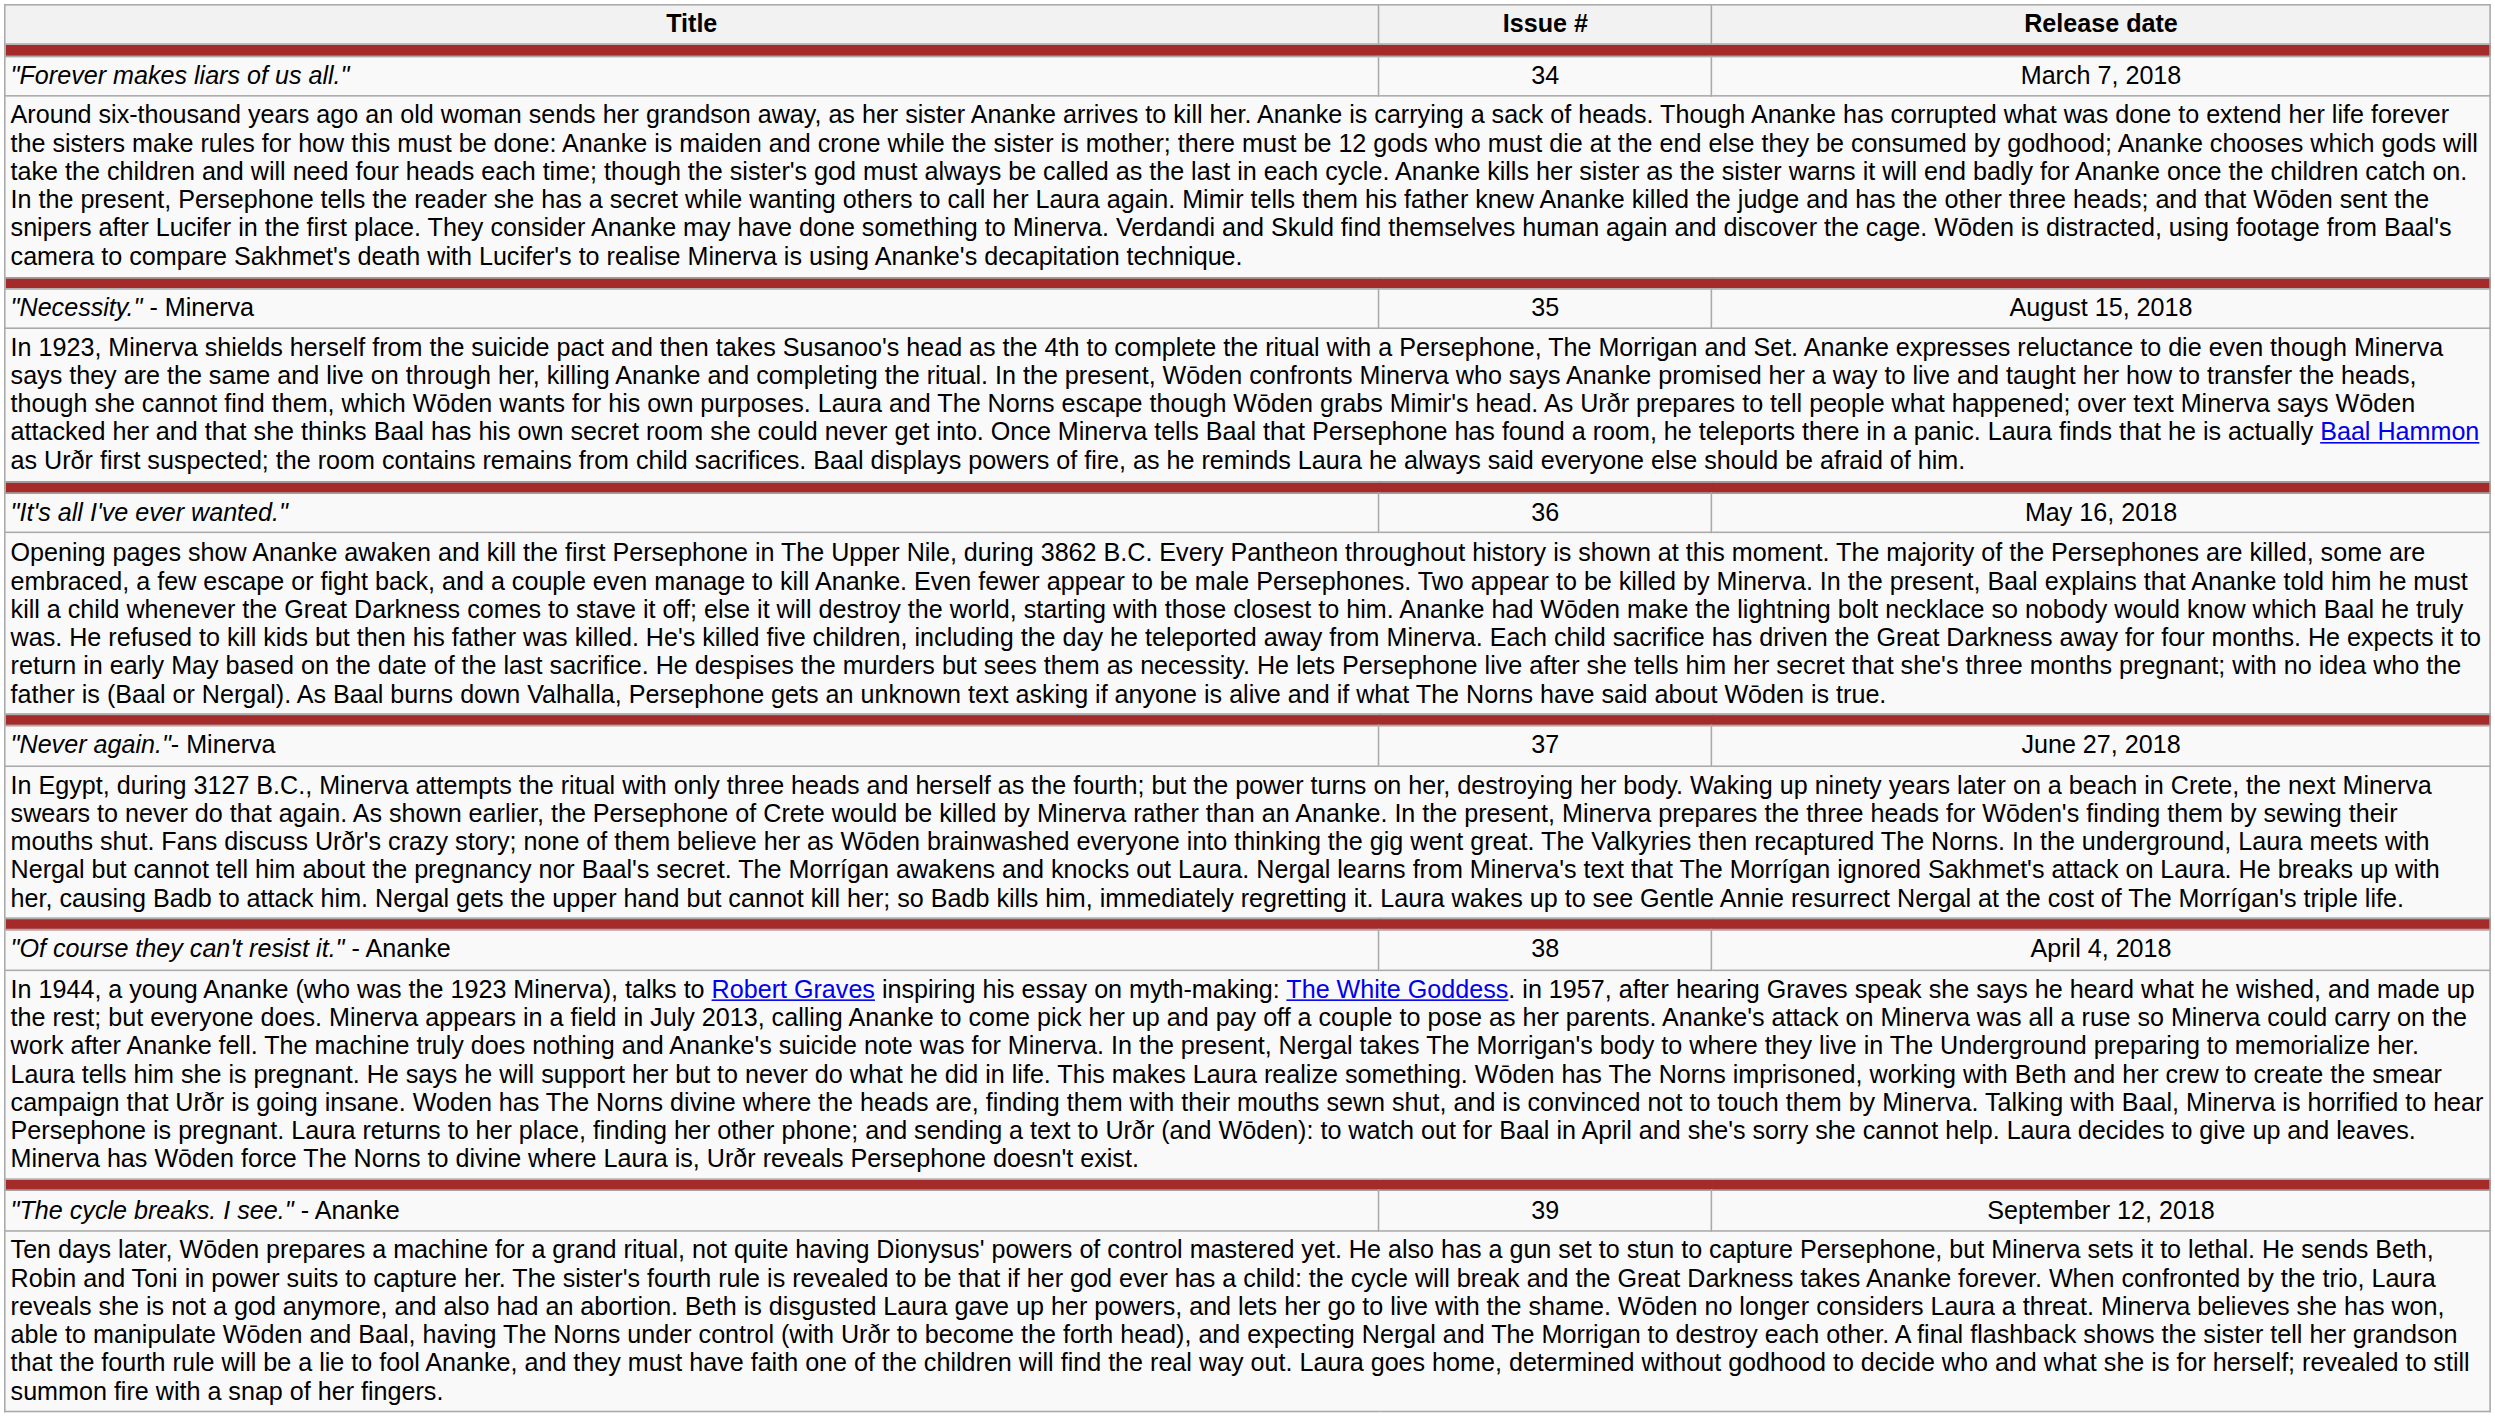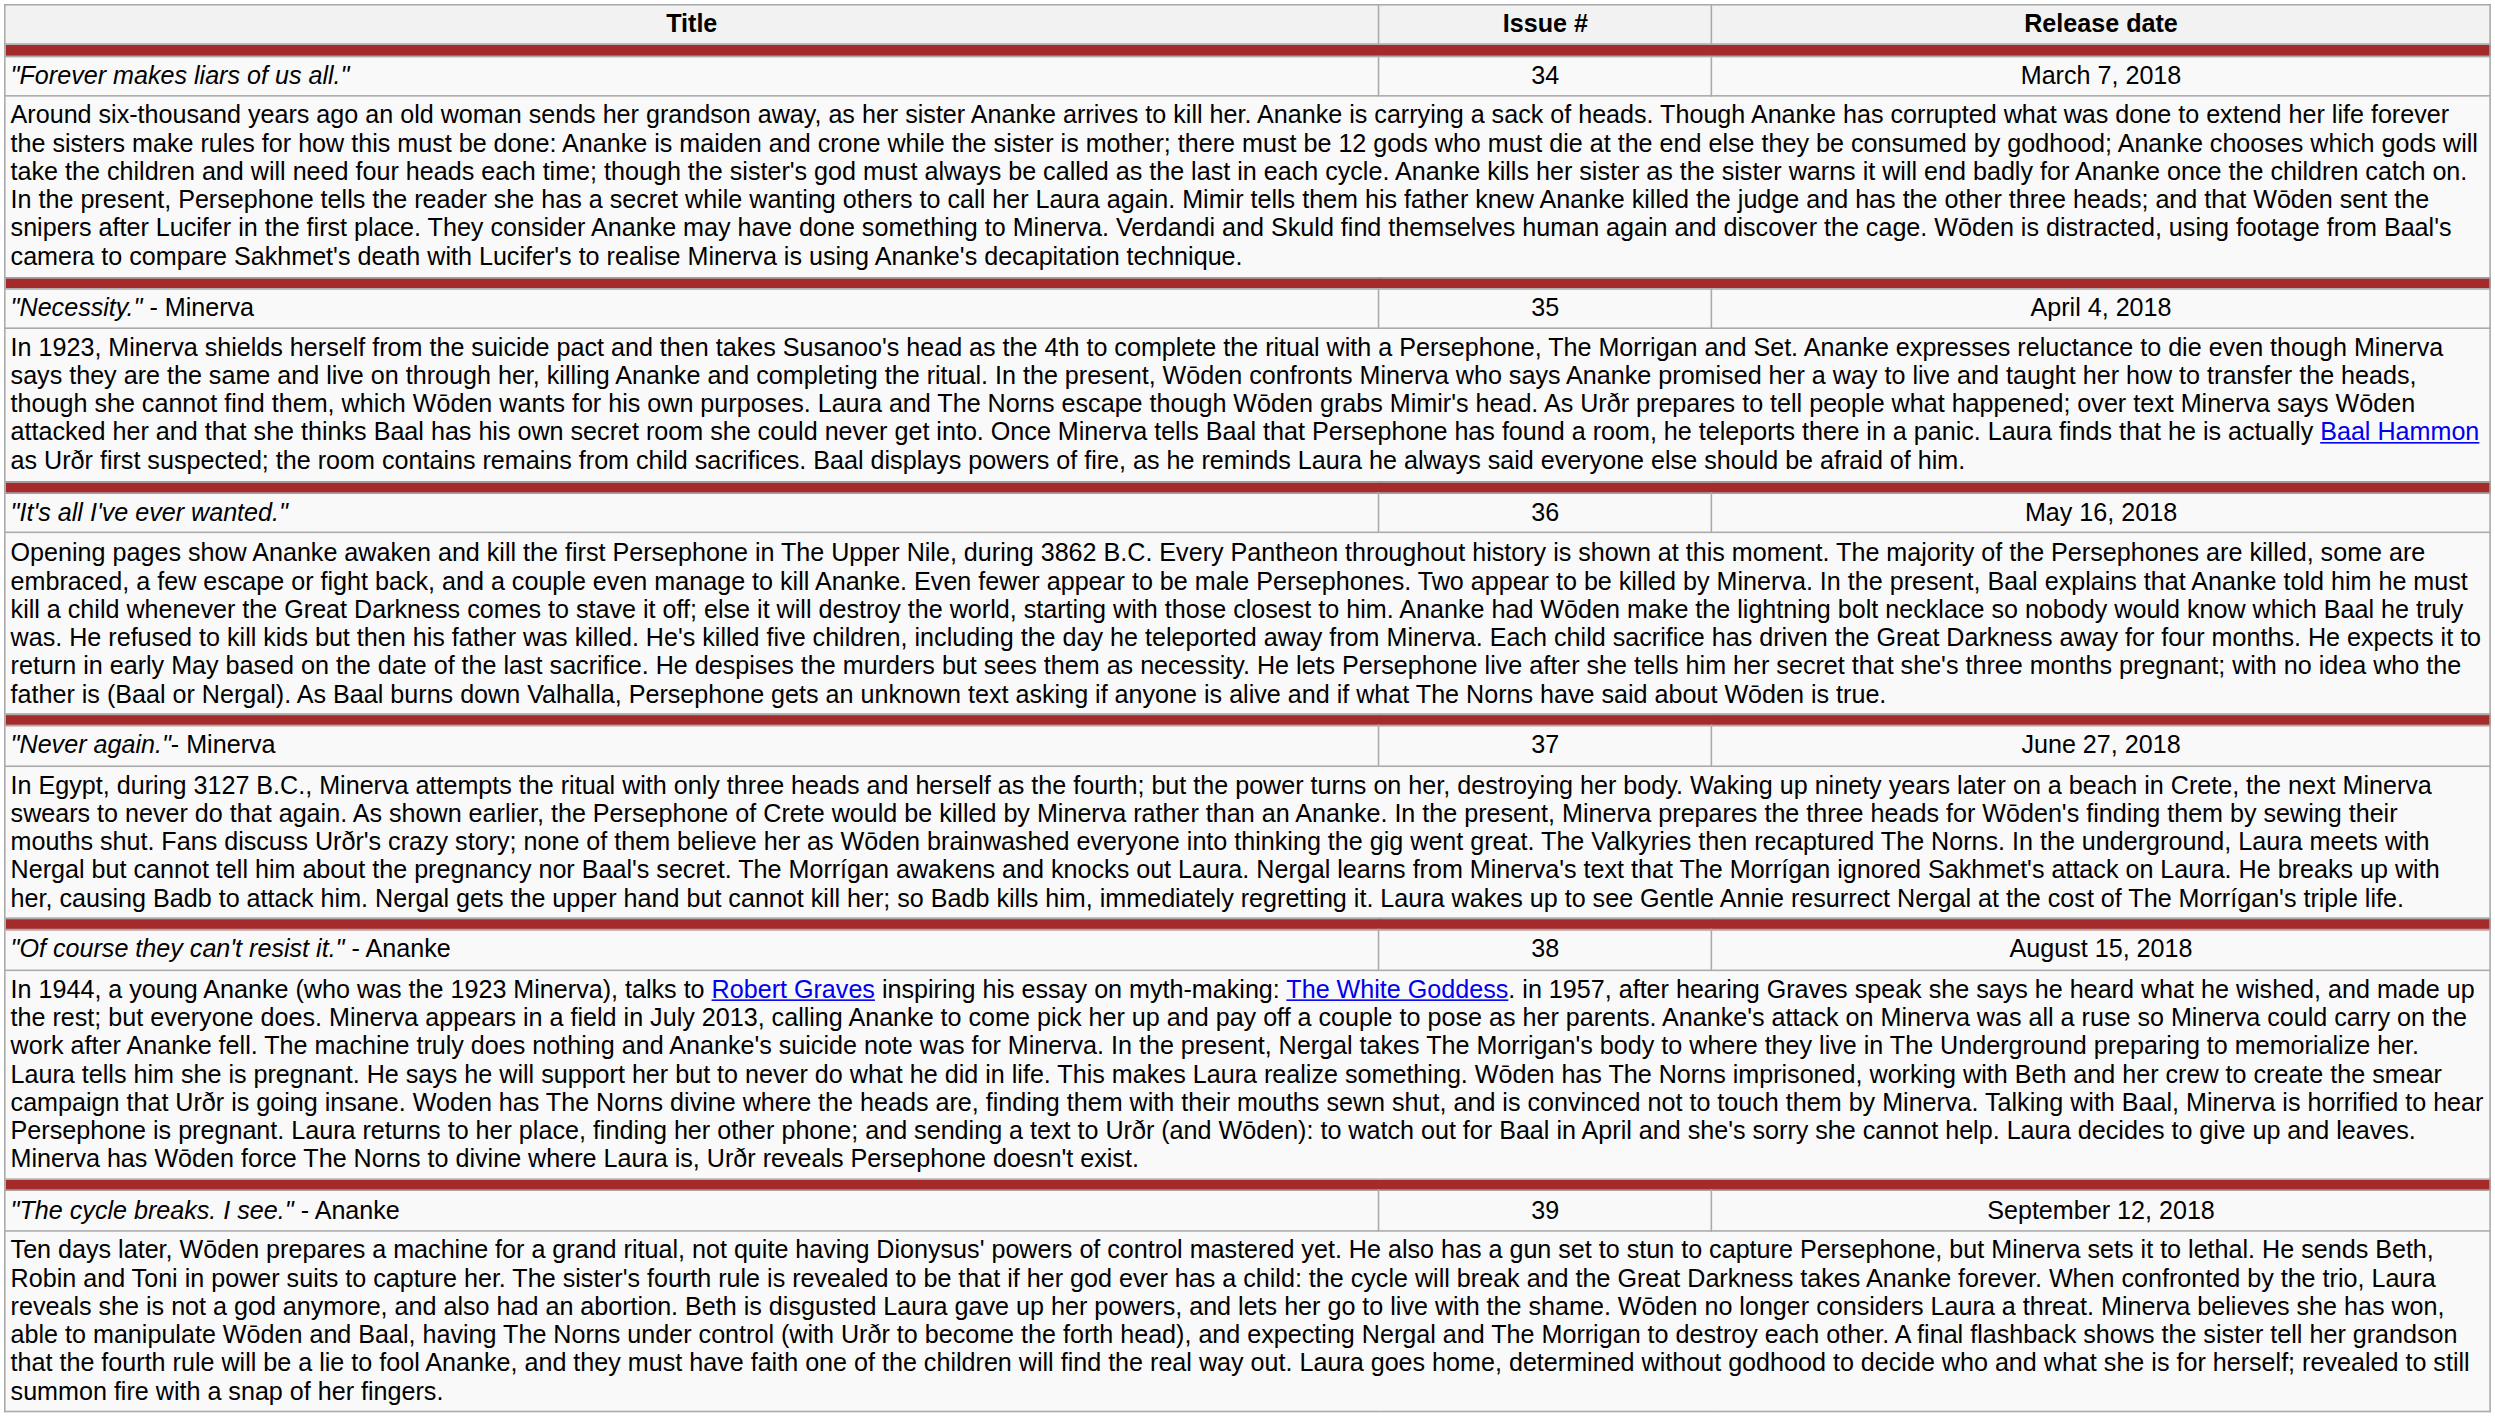"Necessity." - Minerva | Release date: August 15, 2018 -> April 4, 2018
"Of course they can't resist it." - Ananke | Release date: April 4, 2018 -> August 15, 2018
